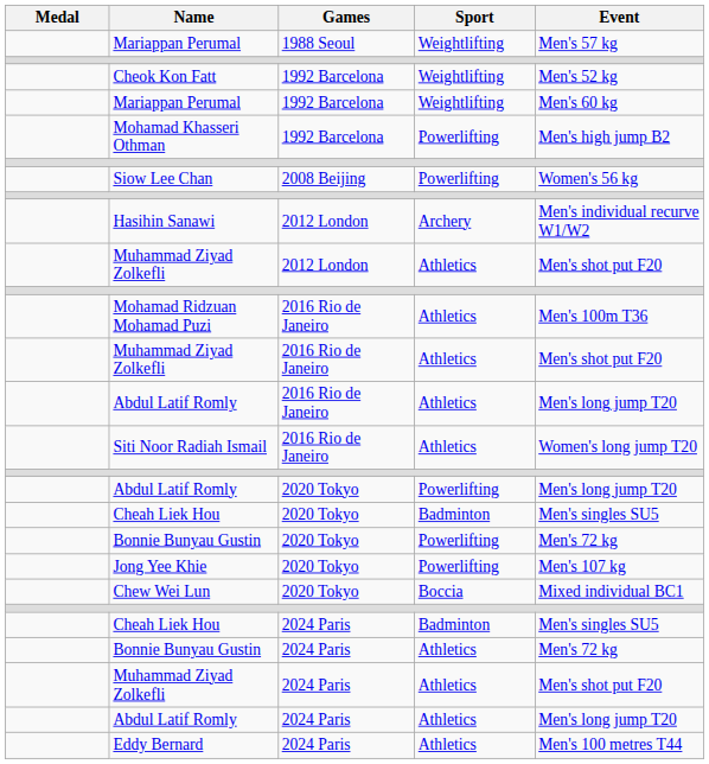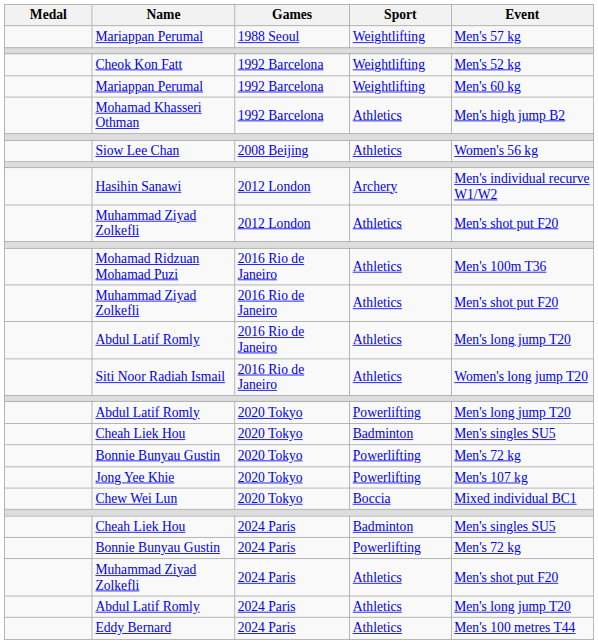Mohamad Khasseri Othman | Sport: Powerlifting -> Athletics
Siow Lee Chan | Sport: Powerlifting -> Athletics
Bonnie Bunyau Gustin / 2024 Paris | Sport: Athletics -> Powerlifting
